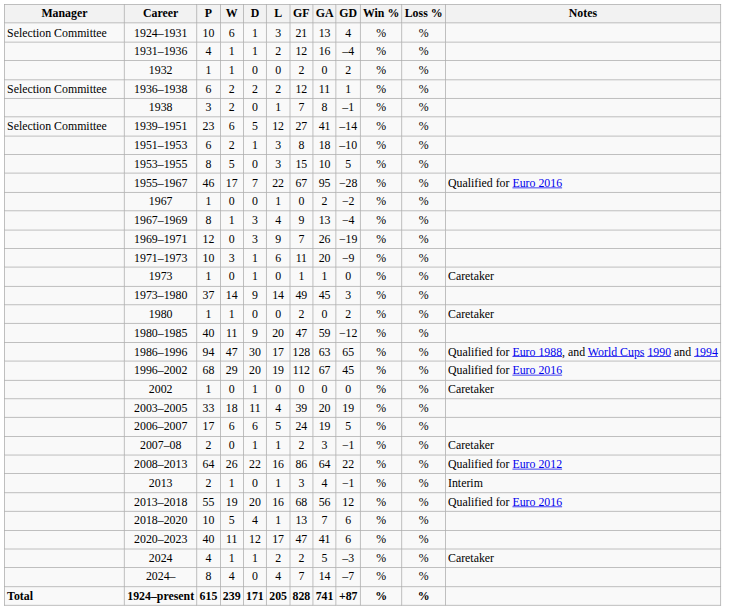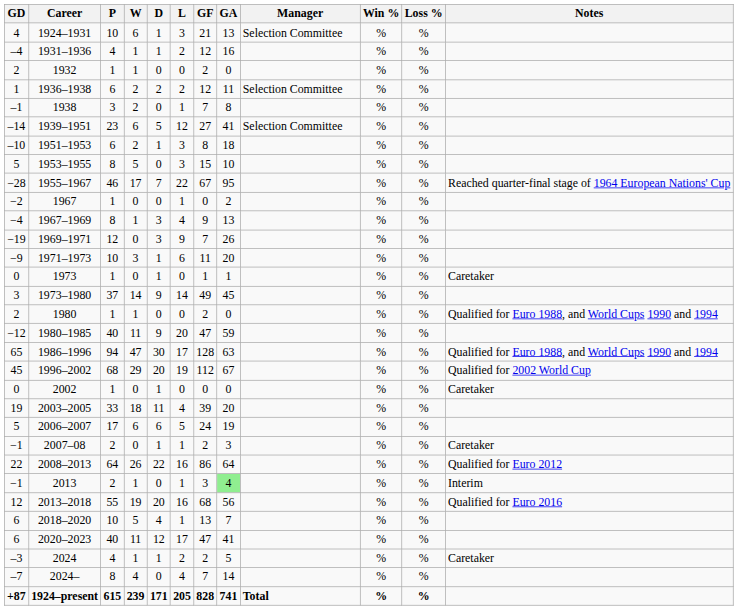columns swapped: Manager <-> GD
1955–1967 | Notes: Qualified for Euro 2016 -> Reached quarter-final stage of 1964 European Nations' Cup
1980 | Notes: Caretaker -> Qualified for Euro 1988, and World Cups 1990 and 1994
1996–2002 | Notes: Qualified for Euro 2016 -> Qualified for 2002 World Cup
2013 | GA: no background -> lightgreen background
